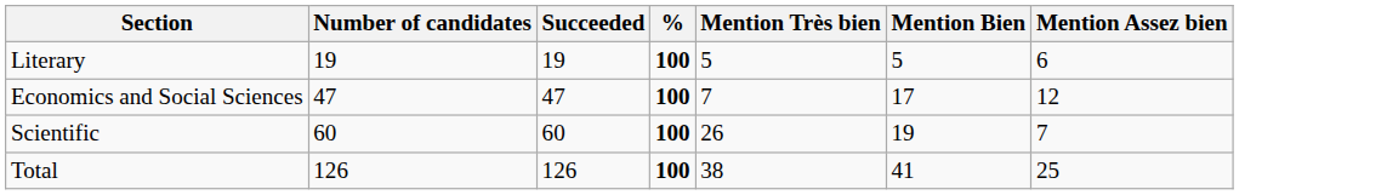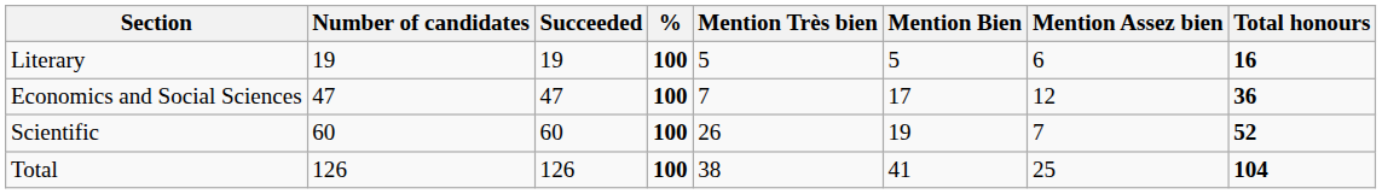+ column: Total honours | 16 | 36 | 52 | 104
